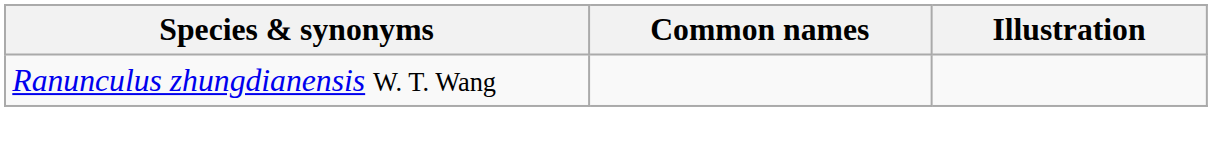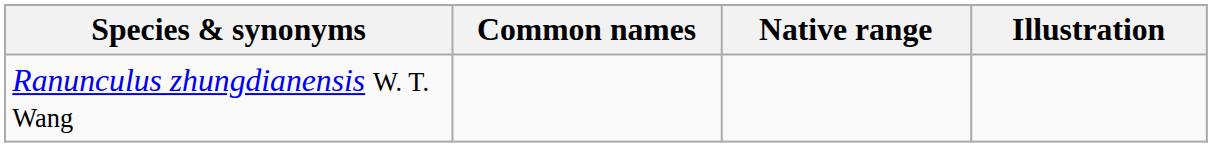+ column: Native range
